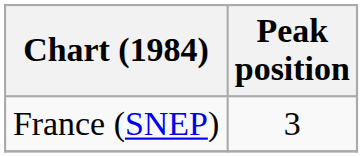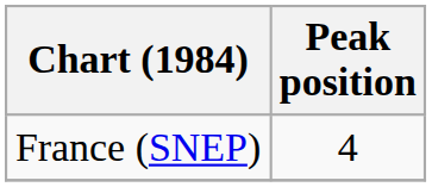France (SNEP) | Peak position: 3 -> 4
